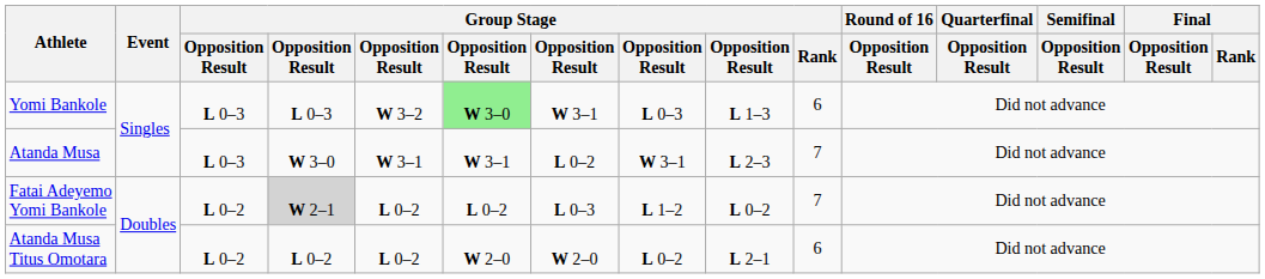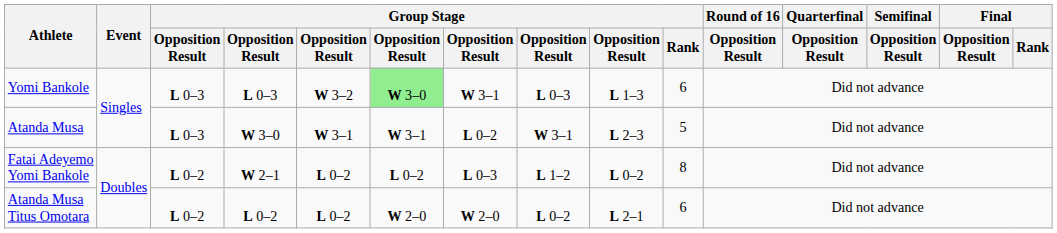Atanda Musa | Group Stage / Rank: 7 -> 5
Fatai Adeyemo Yomi Bankole | column 4: lightgrey background -> no background
Fatai Adeyemo Yomi Bankole | Group Stage / Rank: 7 -> 8
